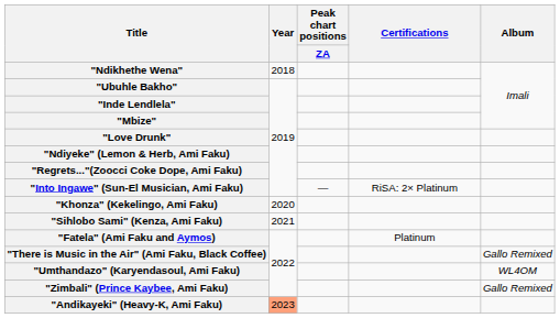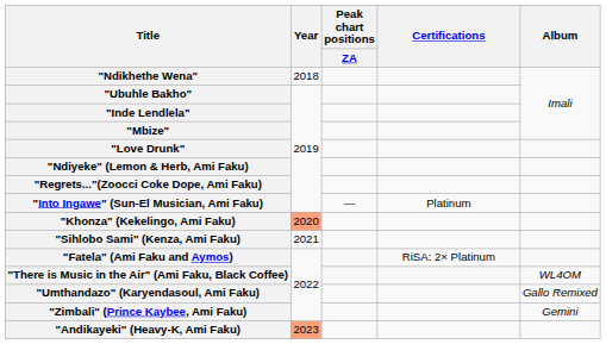"Into Ingawe" (Sun-El Musician, Ami Faku) | Certifications: RiSA: 2× Platinum -> Platinum
"Khonza" (Kekelingo, Ami Faku) | Year: no background -> lightsalmon background
"Fatela" (Ami Faku and Aymos) | Certifications: Platinum -> RiSA: 2× Platinum
"There is Music in the Air" (Ami Faku, Black Coffee) | Album: Gallo Remixed -> WL4OM
"Umthandazo" (Karyendasoul, Ami Faku) | Album: WL4OM -> Gallo Remixed
"Zimbali" (Prince Kaybee, Ami Faku) | Album: Gallo Remixed -> Gemini
